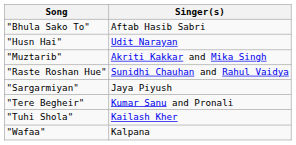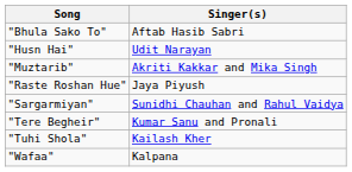"Raste Roshan Hue" | Singer(s): Sunidhi Chauhan and Rahul Vaidya -> Jaya Piyush
"Sargarmiyan" | Singer(s): Jaya Piyush -> Sunidhi Chauhan and Rahul Vaidya
